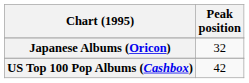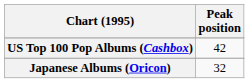rows swapped: Japanese Albums (Oricon) <-> US Top 100 Pop Albums (Cashbox)
